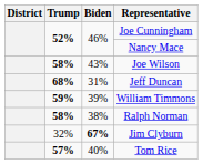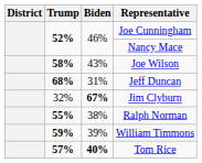rows swapped: William Timmons <-> Jim Clyburn
Ralph Norman | Trump: 58% -> 55%
Tom Rice | Biden: normal -> bold
